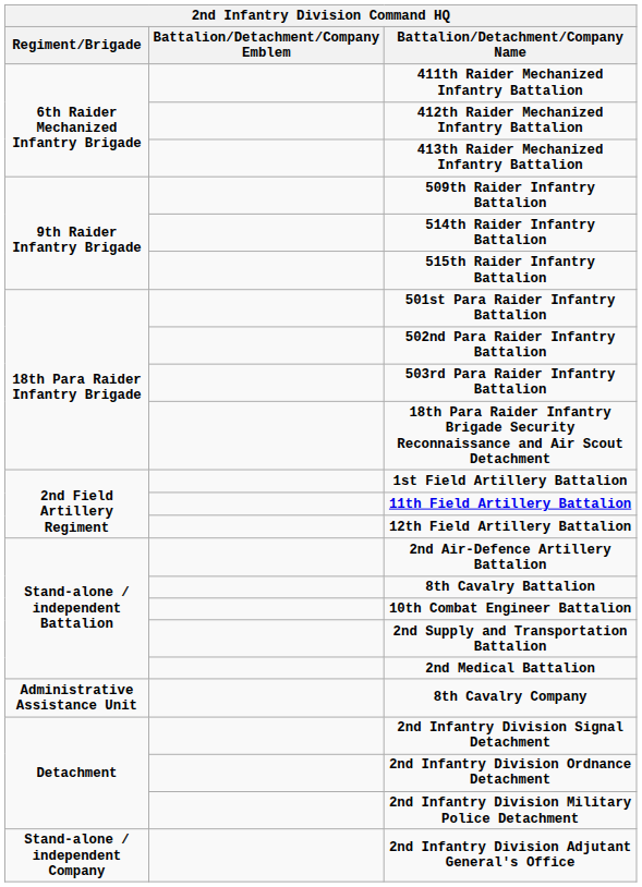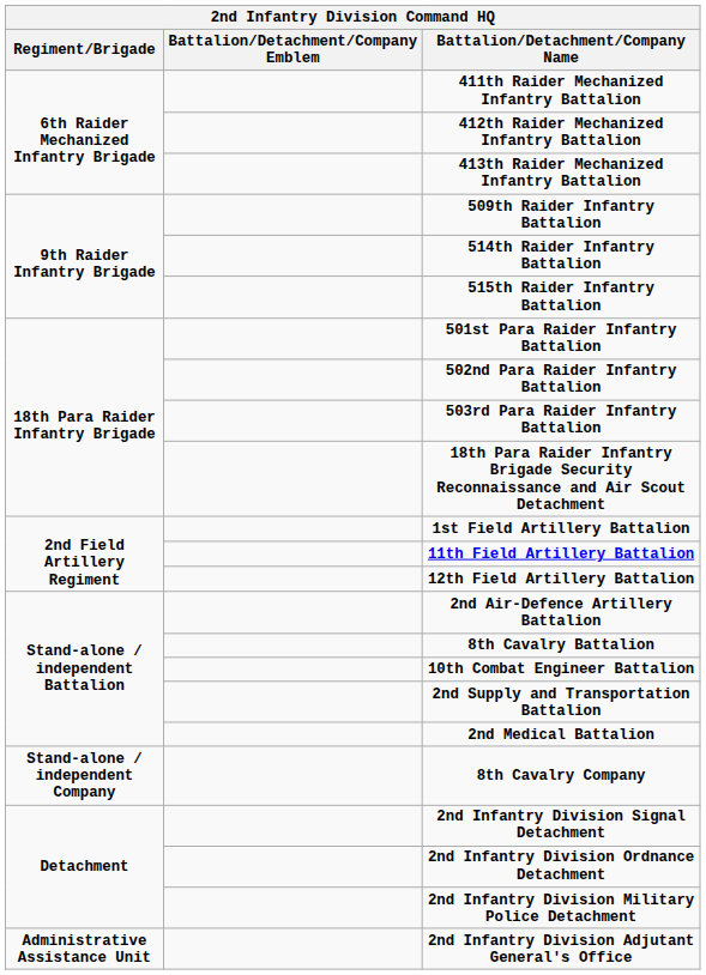8th Cavalry Company | Regiment/Brigade: Administrative Assistance Unit -> Stand-alone / independent Company
2nd Infantry Division Adjutant General's Office | Regiment/Brigade: Stand-alone / independent Company -> Administrative Assistance Unit
